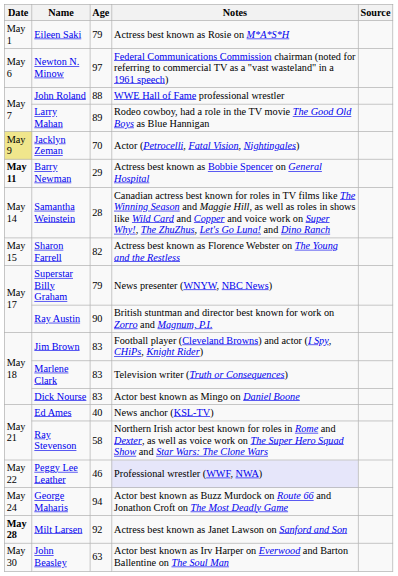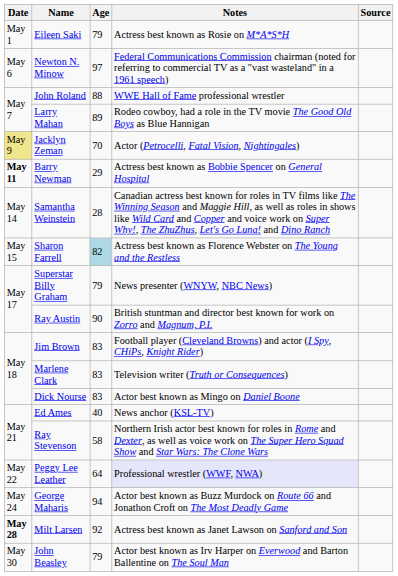Sharon Farrell | Age: no background -> lightblue background
Peggy Lee Leather | Age: 46 -> 64
John Beasley | Age: 63 -> 79
